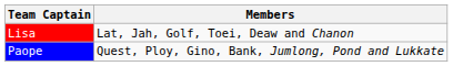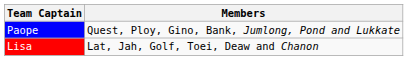rows swapped: Lisa <-> Paope
